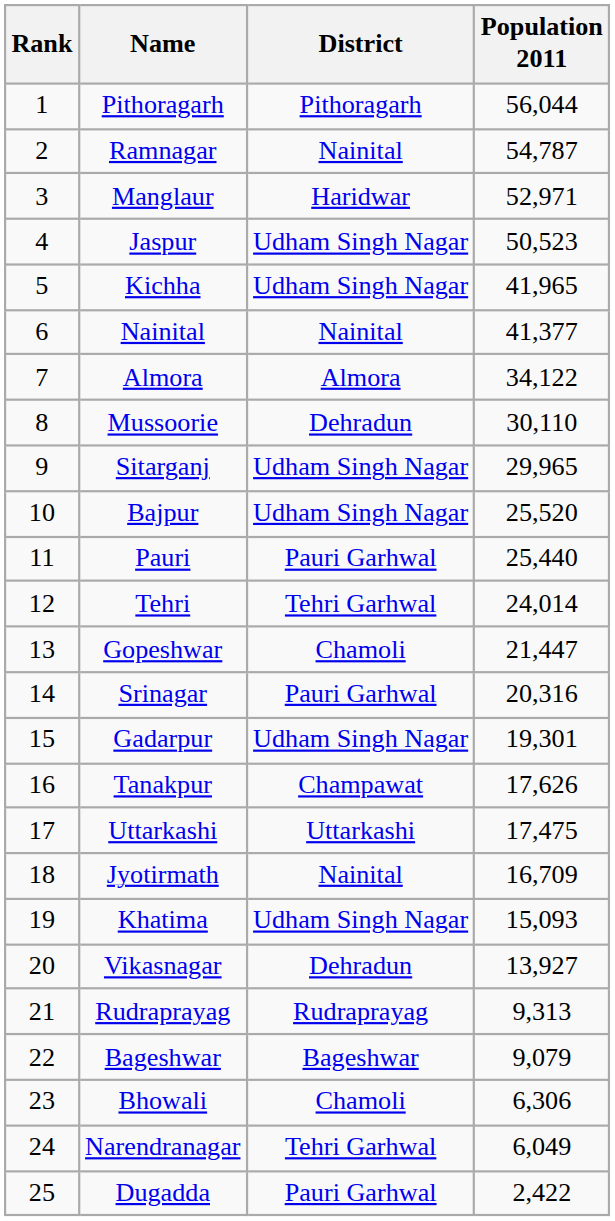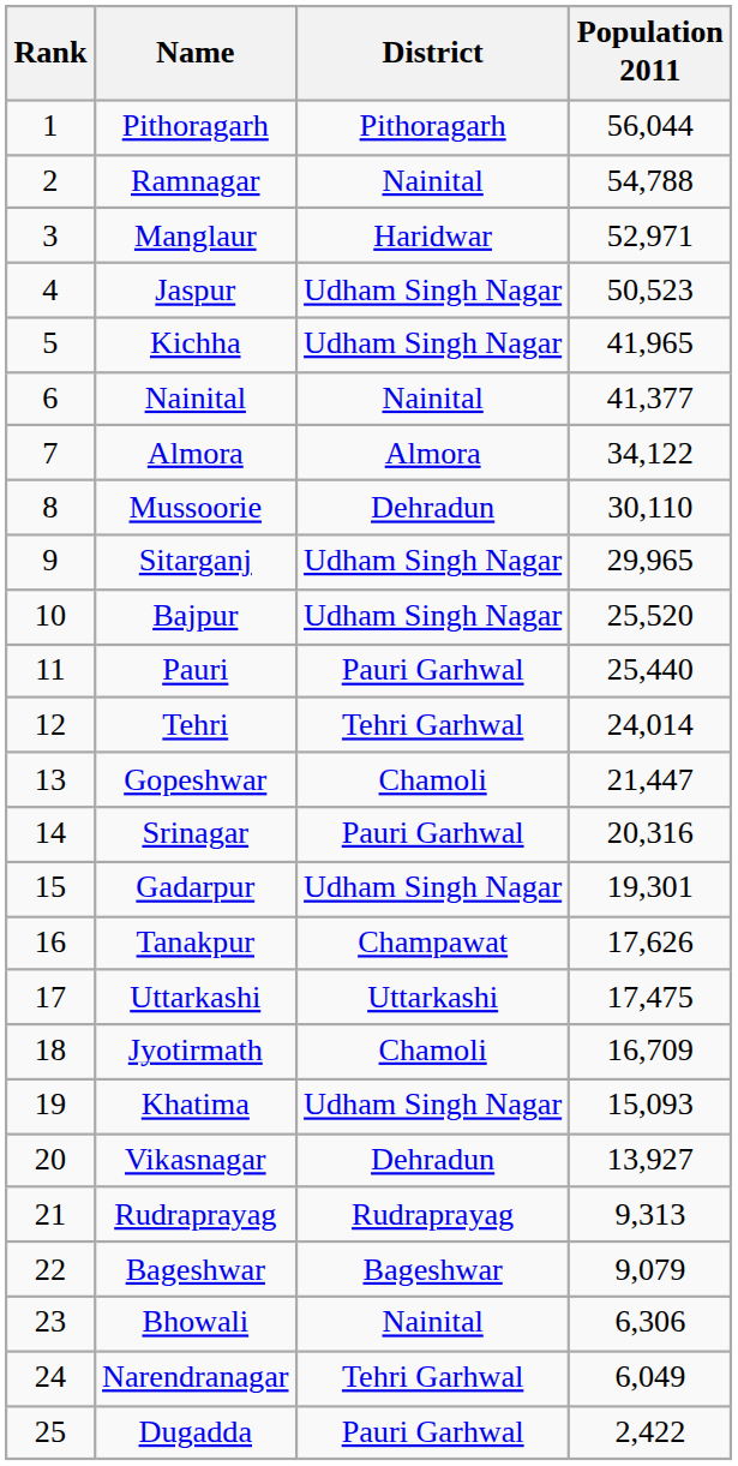Ramnagar | Population 2011: 54,787 -> 54,788
Jyotirmath | District: Nainital -> Chamoli
Bhowali | District: Chamoli -> Nainital
